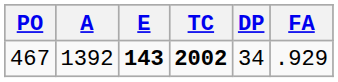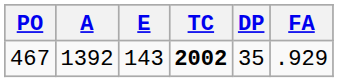467 | E: bold -> normal
467 | DP: 34 -> 35
